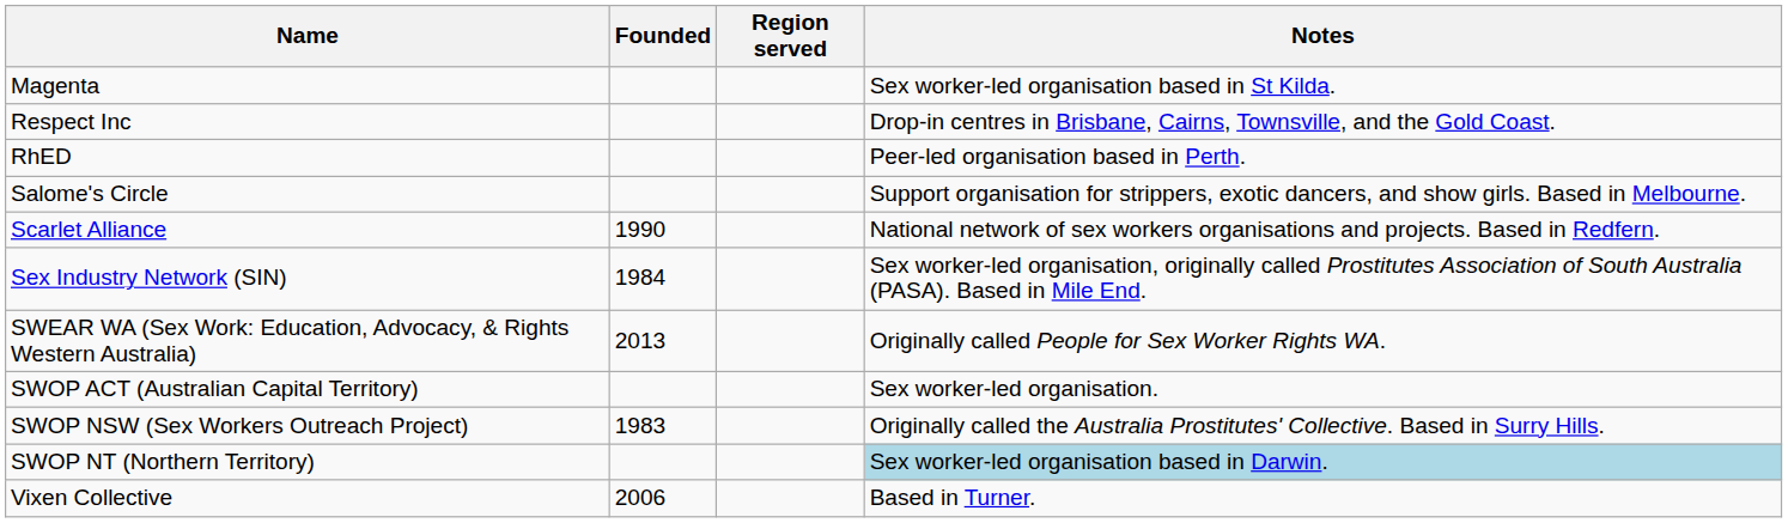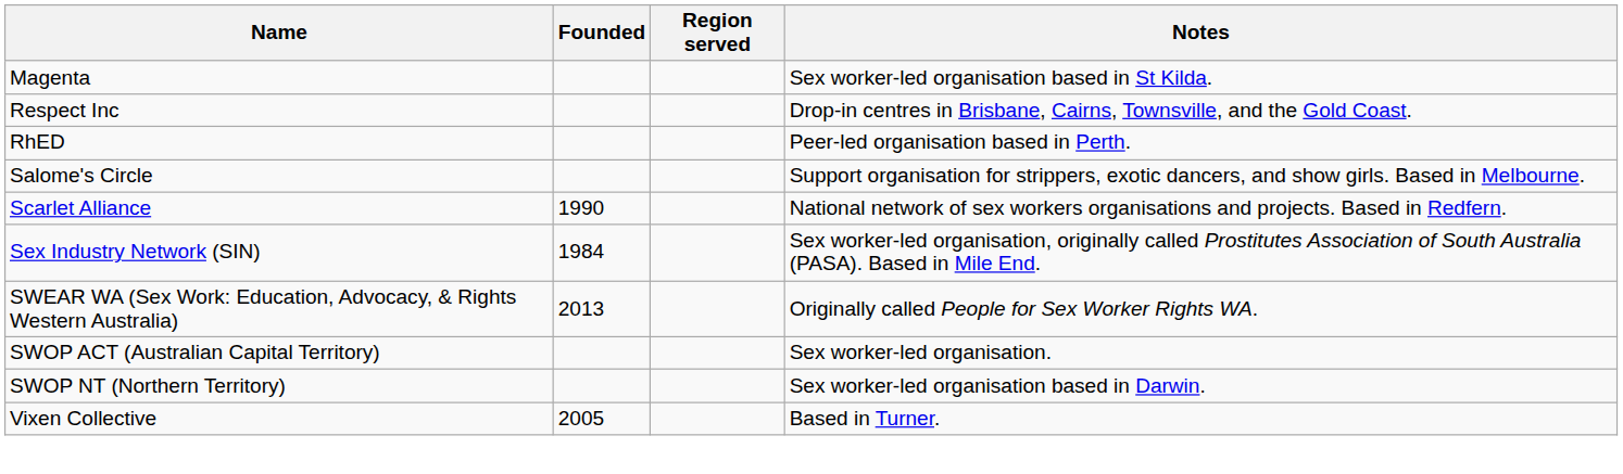- row: SWOP NSW (Sex Workers Outreach Project) | 1983 | Originally called the Australia Prostitutes' Collective. Based in Surry Hills.
SWOP NT (Northern Territory) | Notes: lightblue background -> no background
Vixen Collective | Founded: 2006 -> 2005
